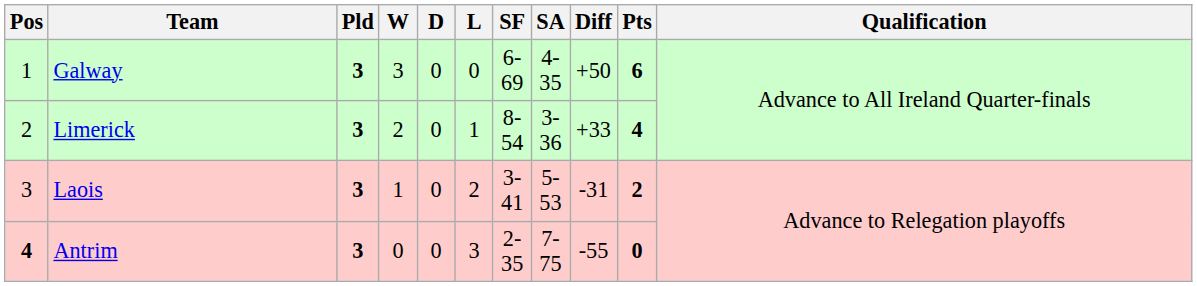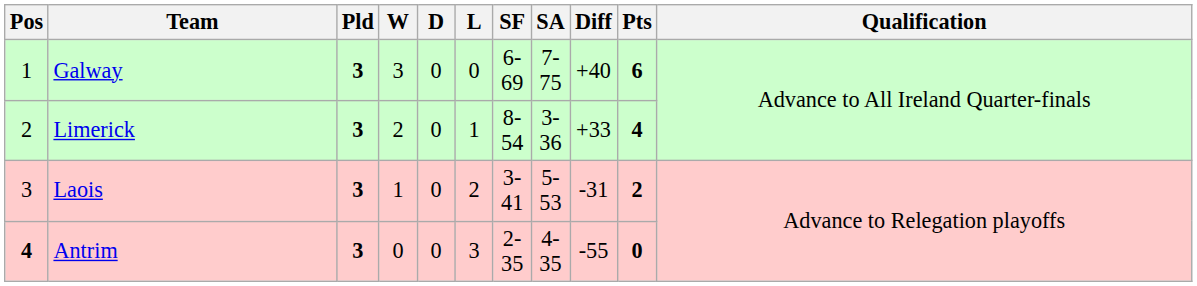Galway | SA: 4-35 -> 7-75
Galway | Diff: +50 -> +40
Antrim | SA: 7-75 -> 4-35
